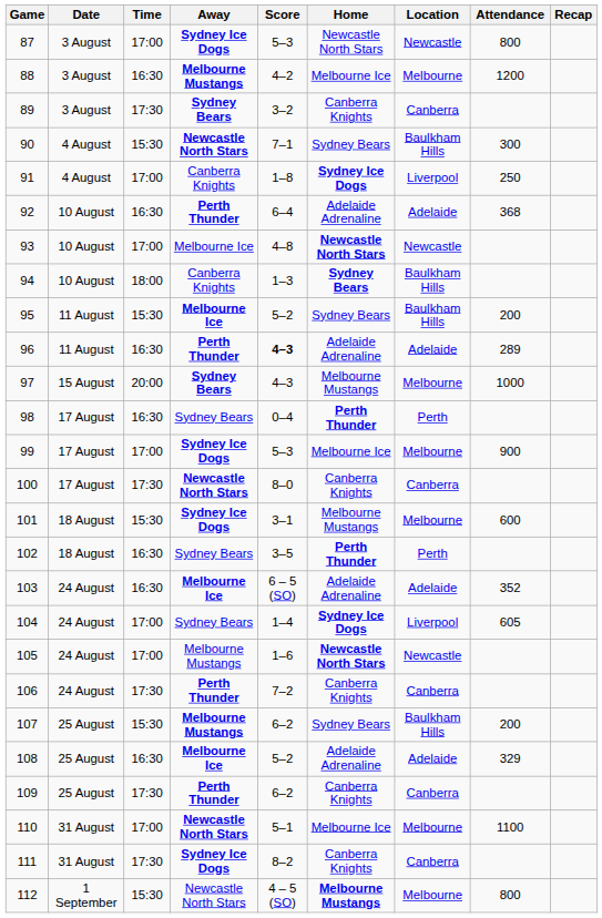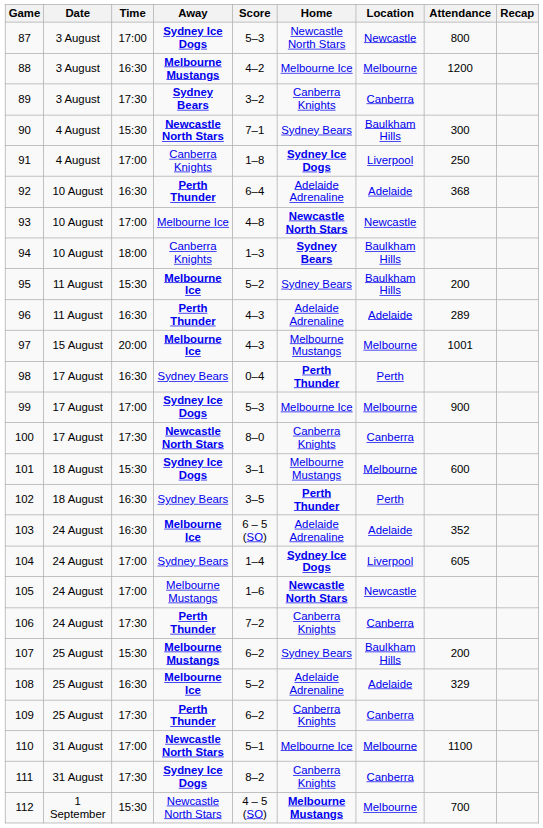96 | Score: bold -> normal
97 | Away: Sydney Bears -> Melbourne Ice
97 | Attendance: 1000 -> 1001
112 | Attendance: 800 -> 700
